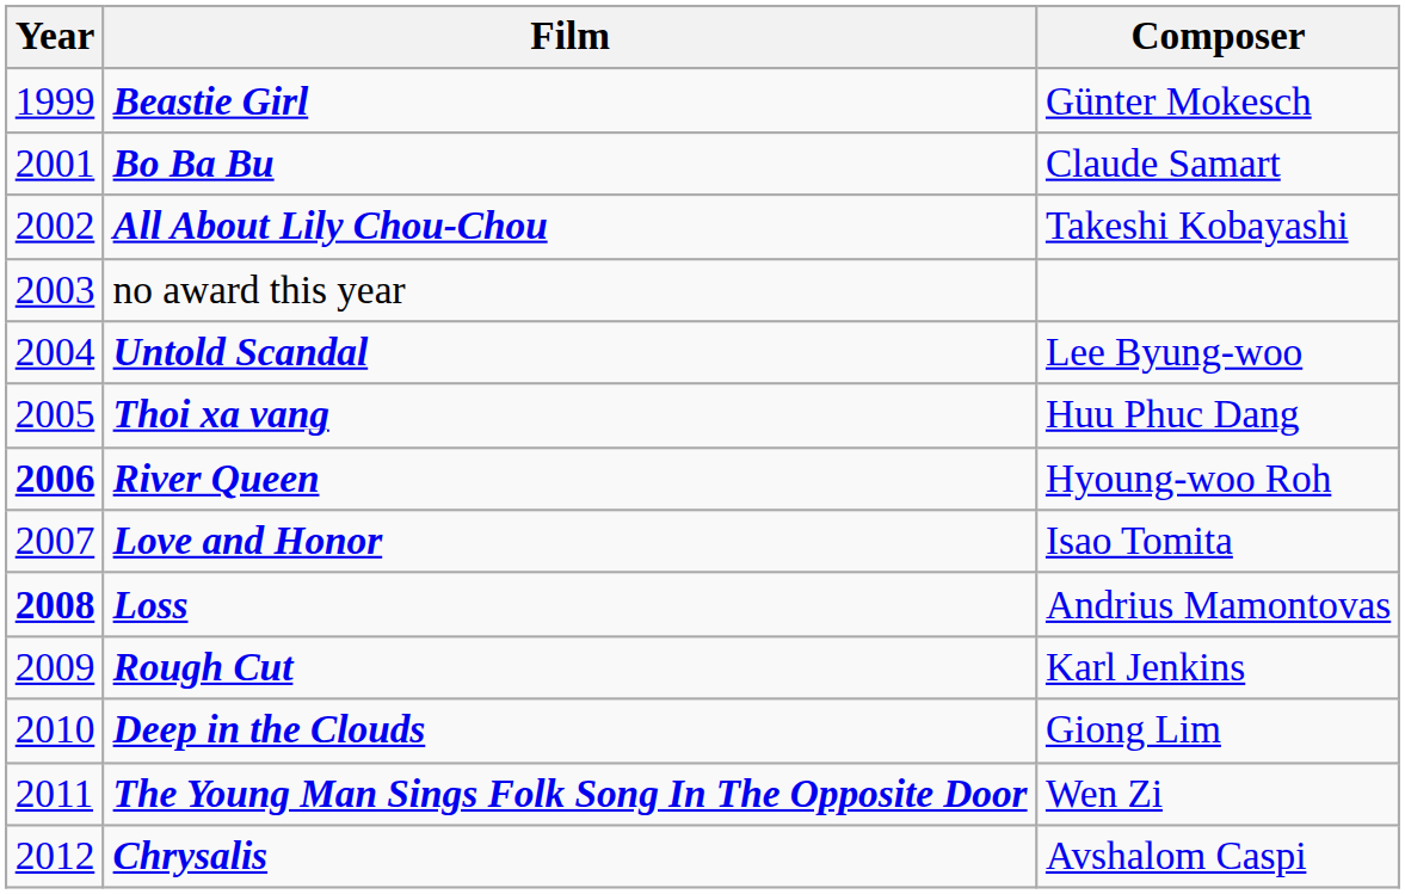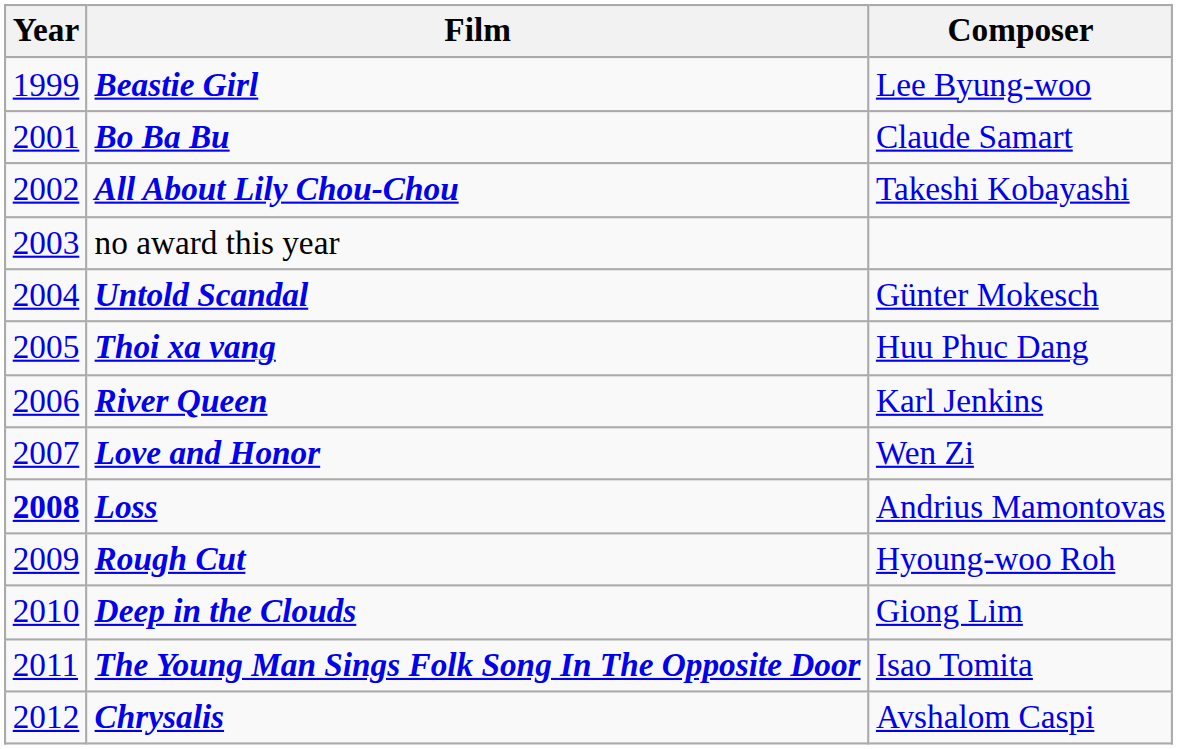Beastie Girl | Composer: Günter Mokesch -> Lee Byung-woo
Untold Scandal | Composer: Lee Byung-woo -> Günter Mokesch
River Queen | Year: bold -> normal
River Queen | Composer: Hyoung-woo Roh -> Karl Jenkins
Love and Honor | Composer: Isao Tomita -> Wen Zi
Rough Cut | Composer: Karl Jenkins -> Hyoung-woo Roh
The Young Man Sings Folk Song In The Opposite Door | Composer: Wen Zi -> Isao Tomita
